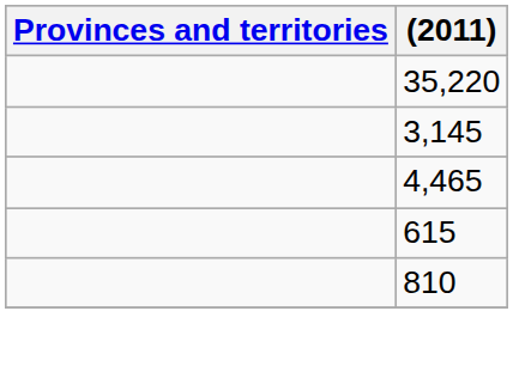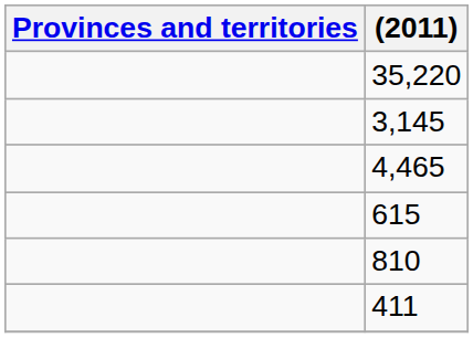+ row: 411
